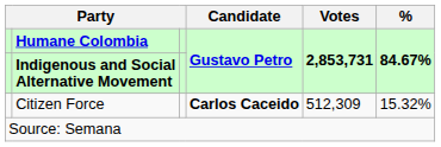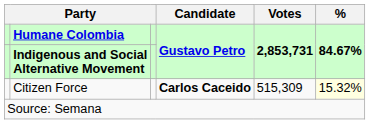Citizen Force | Votes: 512,309 -> 515,309
Citizen Force | %: no background -> lightyellow background
